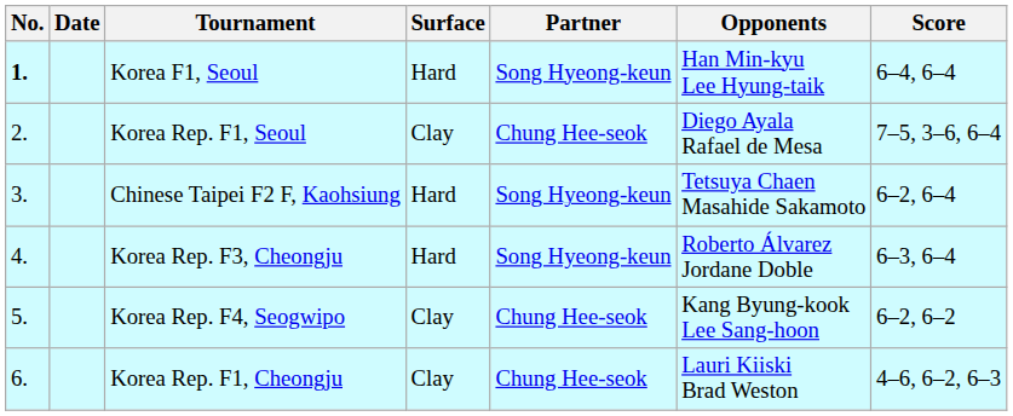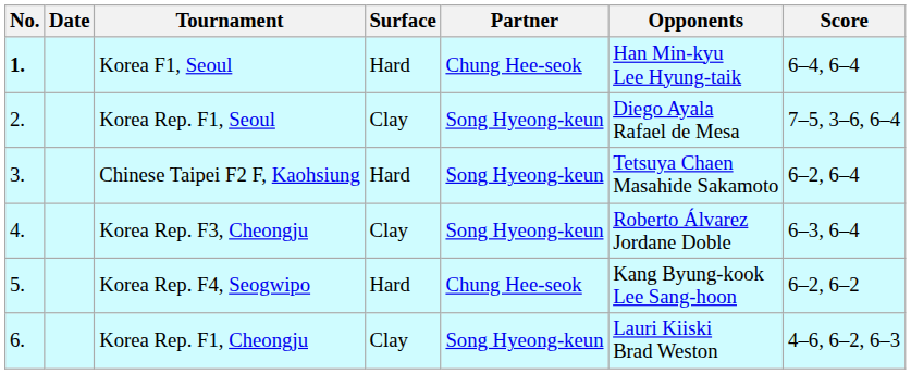Korea F1, Seoul | Partner: Song Hyeong-keun -> Chung Hee-seok
Korea Rep. F1, Seoul | Partner: Chung Hee-seok -> Song Hyeong-keun
Korea Rep. F3, Cheongju | Surface: Hard -> Clay
Korea Rep. F4, Seogwipo | Surface: Clay -> Hard
Korea Rep. F1, Cheongju | Partner: Chung Hee-seok -> Song Hyeong-keun
